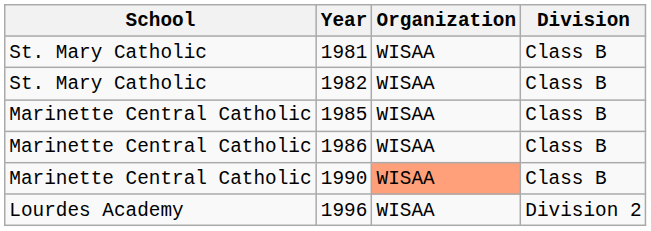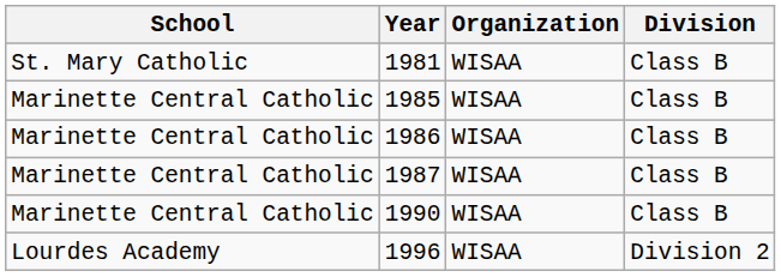- row: St. Mary Catholic | 1982 | WISAA | Class B
+ row: Marinette Central Catholic | 1987 | WISAA | Class B
1990 | Organization: lightsalmon background -> no background
